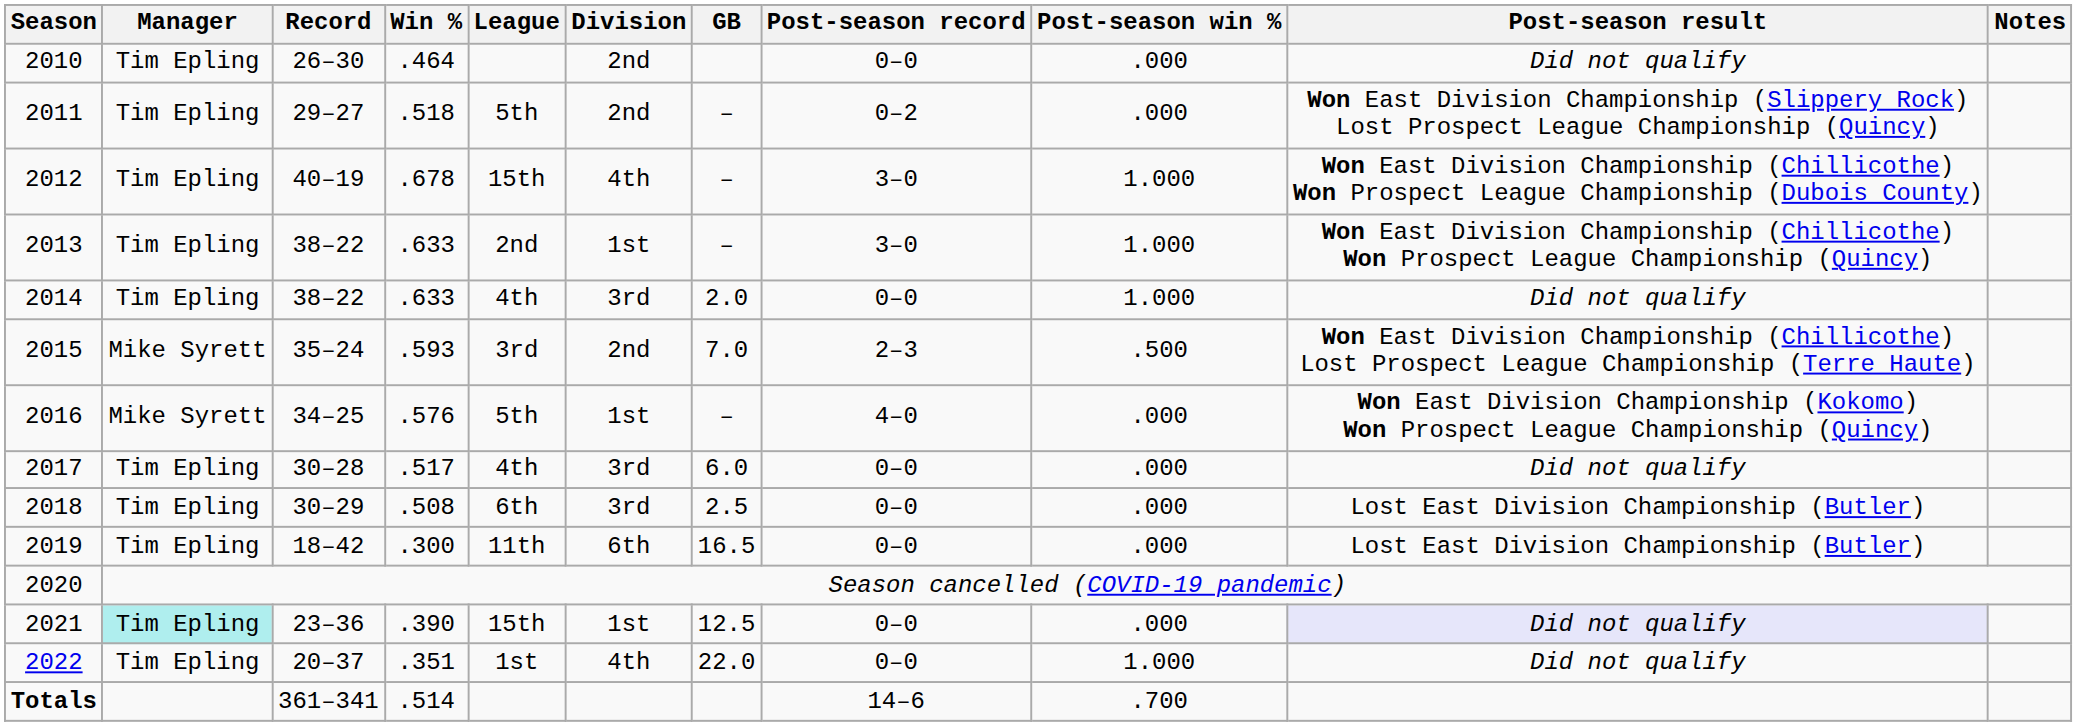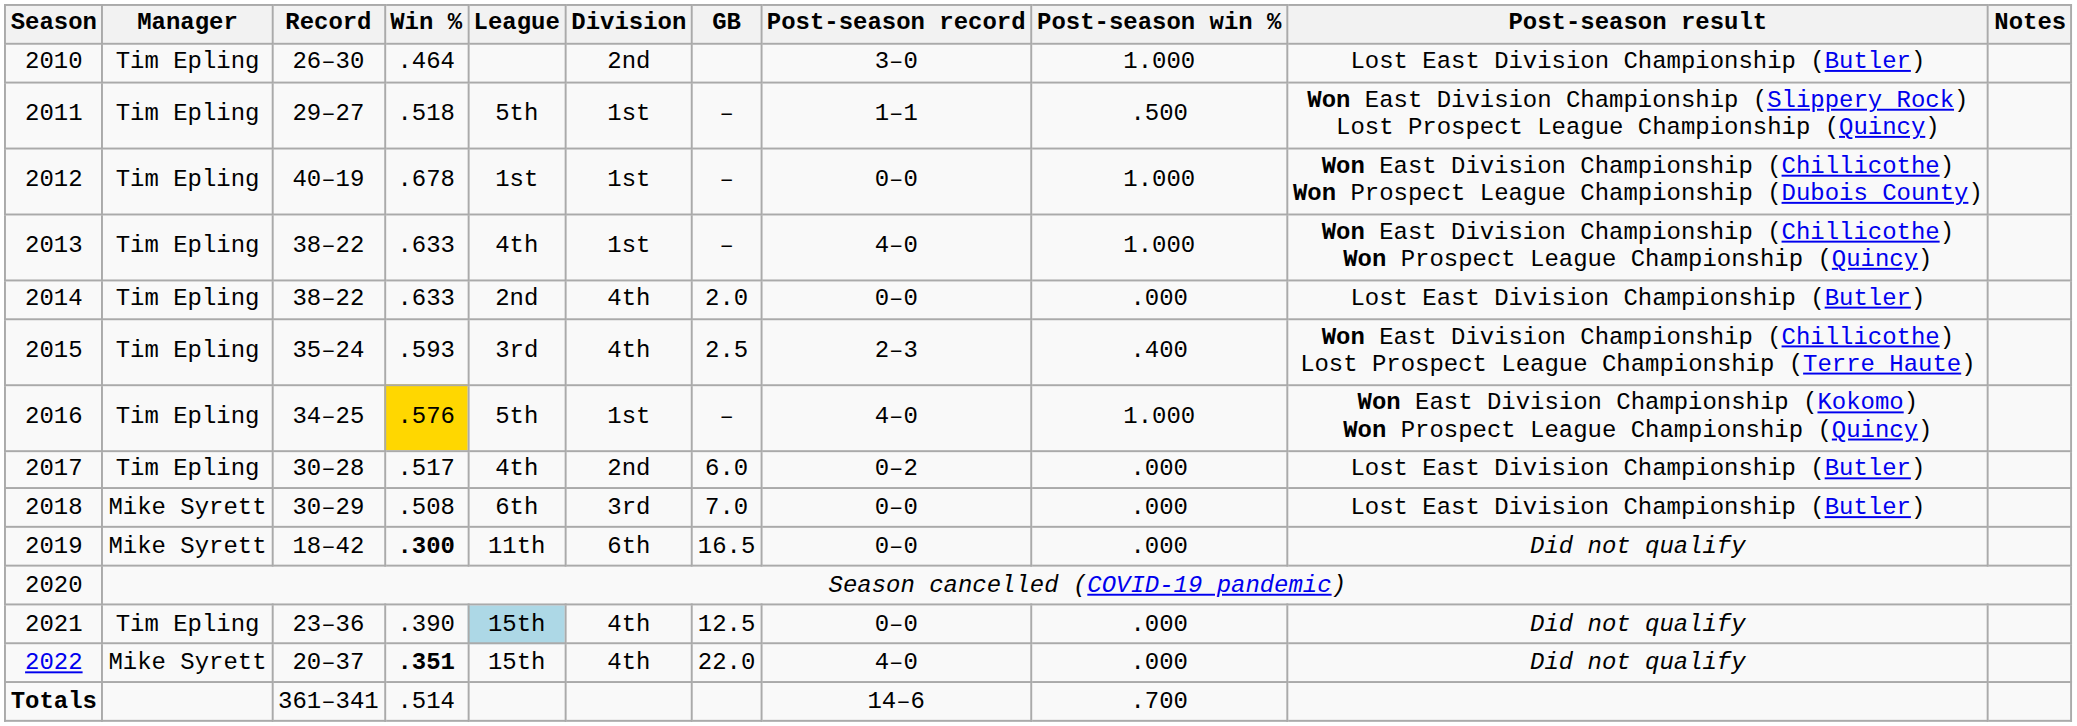2010 | Post-season record: 0–0 -> 3–0
2010 | Post-season win %: .000 -> 1.000
2010 | Post-season result: Did not qualify -> Lost East Division Championship (Butler)
2011 | Division: 2nd -> 1st
2011 | Post-season record: 0–2 -> 1–1
2011 | Post-season win %: .000 -> .500
2012 | League: 15th -> 1st
2012 | Division: 4th -> 1st
2012 | Post-season record: 3–0 -> 0–0
2013 | League: 2nd -> 4th
2013 | Post-season record: 3–0 -> 4–0
2014 | League: 4th -> 2nd
2014 | Division: 3rd -> 4th
2014 | Post-season win %: 1.000 -> .000
2014 | Post-season result: Did not qualify -> Lost East Division Championship (Butler)
2015 | Manager: Mike Syrett -> Tim Epling
2015 | Division: 2nd -> 4th
2015 | GB: 7.0 -> 2.5
2015 | Post-season win %: .500 -> .400
2016 | Manager: Mike Syrett -> Tim Epling
2016 | Win %: no background -> gold background
2016 | Post-season win %: .000 -> 1.000
2017 | Division: 3rd -> 2nd
2017 | Post-season record: 0–0 -> 0–2
2017 | Post-season result: Did not qualify -> Lost East Division Championship (Butler)
2018 | Manager: Tim Epling -> Mike Syrett
2018 | GB: 2.5 -> 7.0
2019 | Manager: Tim Epling -> Mike Syrett
2019 | Win %: normal -> bold
2019 | Post-season result: Lost East Division Championship (Butler) -> Did not qualify
2021 | Manager: paleturquoise background -> no background
2021 | League: no background -> lightblue background
2021 | Division: 1st -> 4th
2021 | Post-season result: lavender background -> no background
2022 | Manager: Tim Epling -> Mike Syrett
2022 | Win %: normal -> bold
2022 | League: 1st -> 15th
2022 | Post-season record: 0–0 -> 4–0
2022 | Post-season win %: 1.000 -> .000
